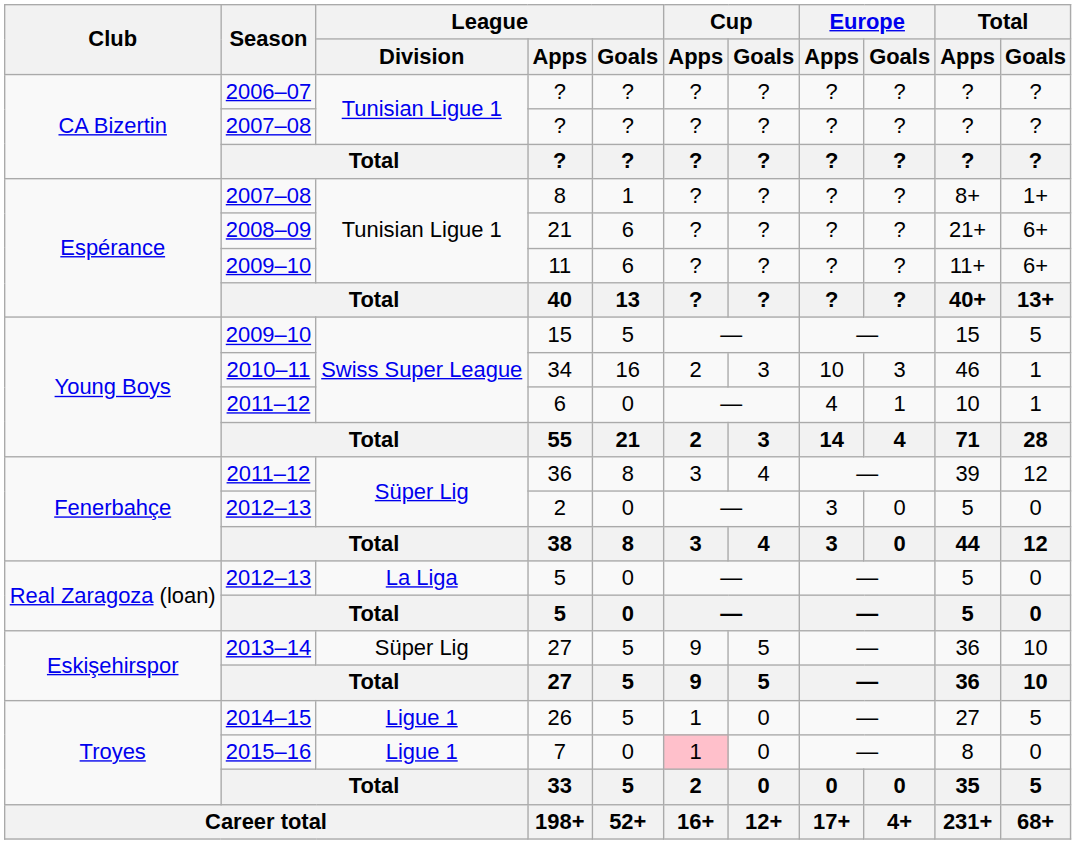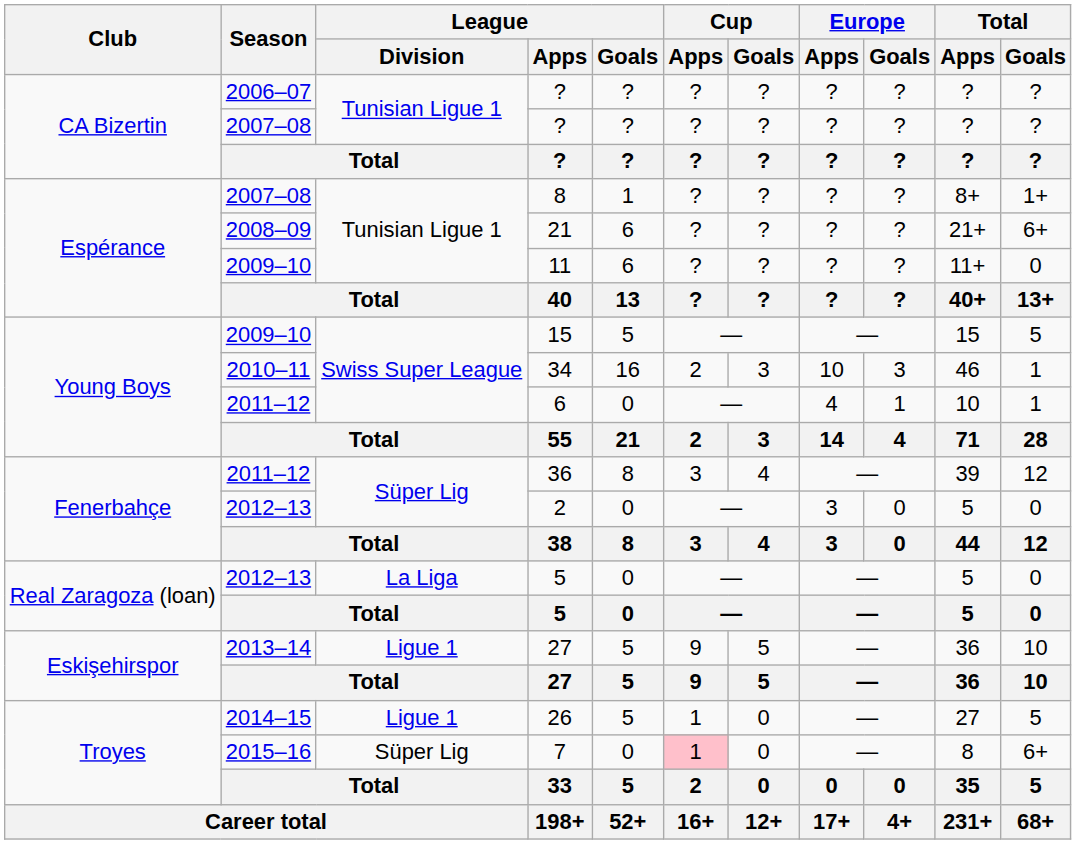11 | Total / Goals: 6+ -> 0
2013–14 / 27 | League / Division: Süper Lig -> Ligue 1
7 | League / Division: Ligue 1 -> Süper Lig
7 | Total / Goals: 0 -> 6+
